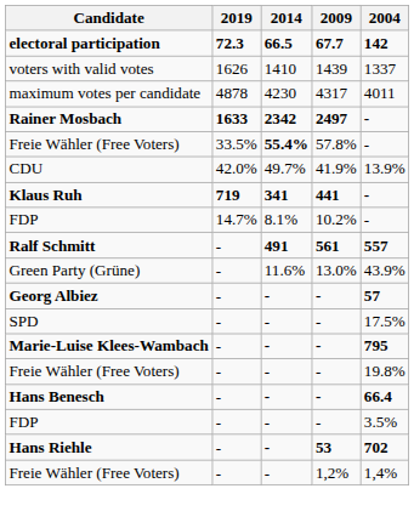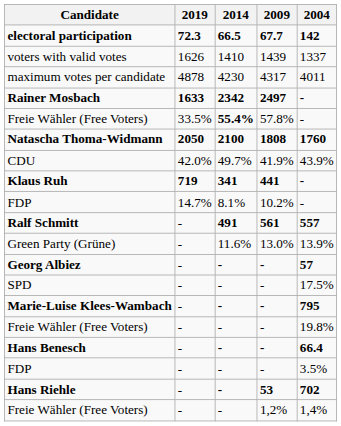+ row: Natascha Thoma-Widmann | 2050 | 2100 | 1808 | 1760
CDU | 2004: 13.9% -> 43.9%
Green Party (Grüne) | 2004: 43.9% -> 13.9%
